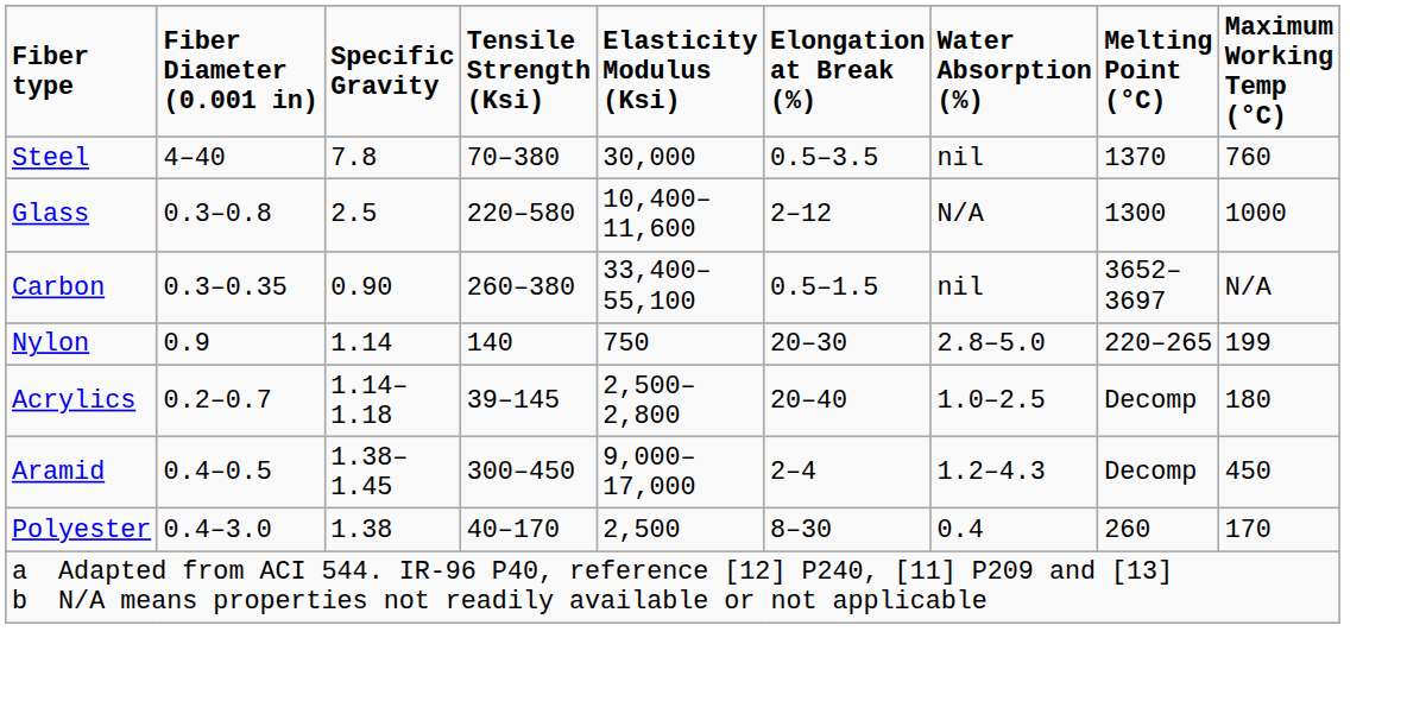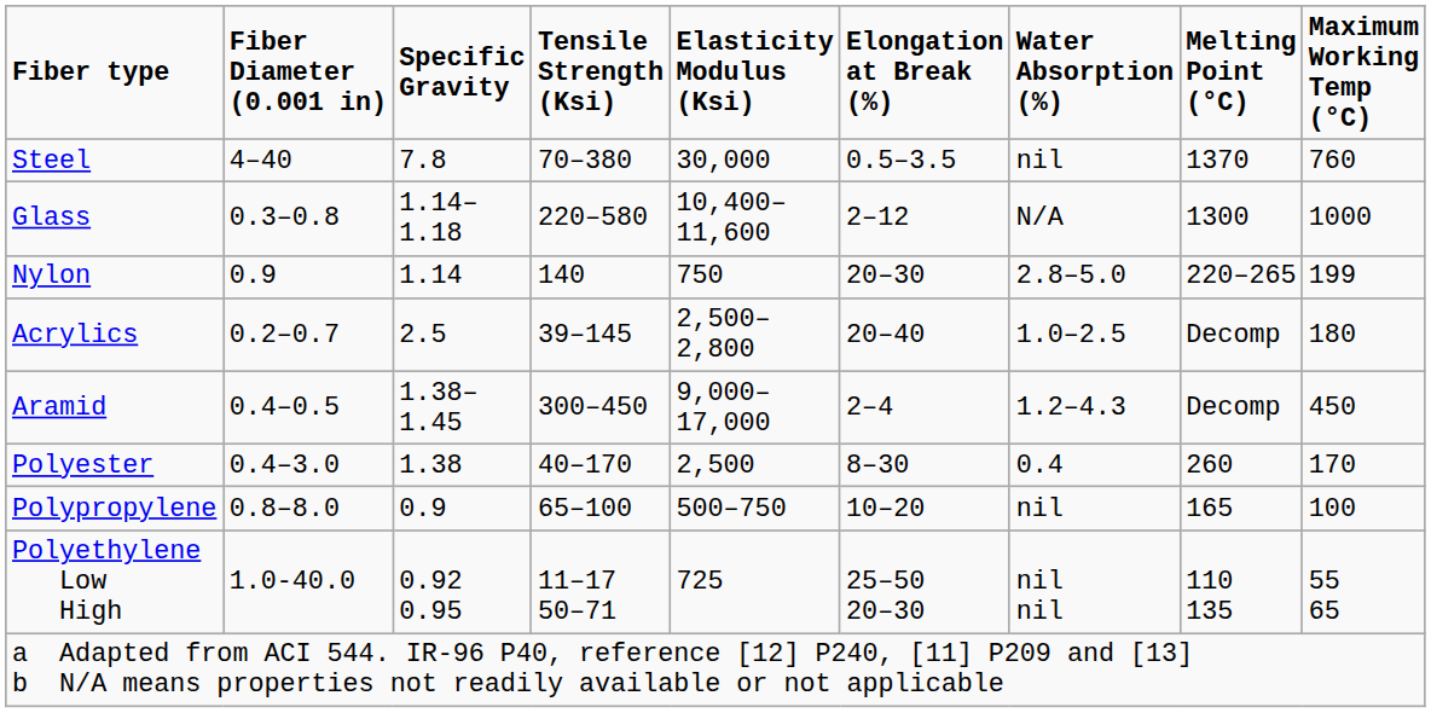Glass | column 3: 2.5 -> 1.14–1.18
- row: Carbon | 0.3–0.35 | 0.90 | 260–380 | 33,400–55,100 | 0.5–1.5 | nil | 3652–3697 | N/A
Acrylics | column 3: 1.14–1.18 -> 2.5
+ row: Polypropylene | 0.8–8.0 | 0.9 | 65–100 | 500–750 | 10–20 | nil | 165 | 100
+ row: Polyethylene Low High | 1.0-40.0 | 0.92 0.95 | 11–17 50–71 | 725 | 25–50 20–30 | nil nil | 110 135 | 55 65
